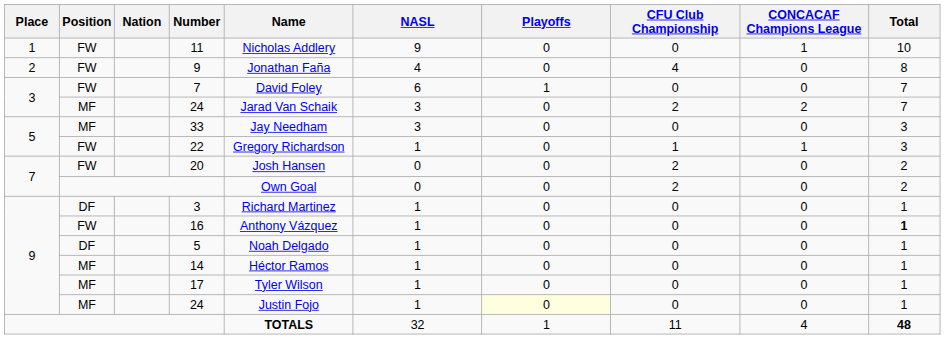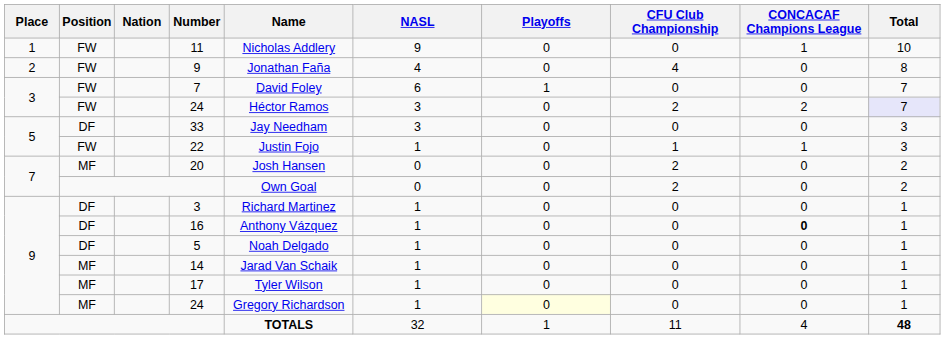3 / 24 | Position: MF -> FW
3 / 24 | Name: Jarad Van Schaik -> Héctor Ramos
3 / 24 | Total: no background -> lavender background
33 | Position: MF -> DF
22 | Name: Gregory Richardson -> Justin Fojo
20 | Position: FW -> MF
16 | Position: FW -> DF
16 | CONCACAF Champions League: normal -> bold
16 | Total: bold -> normal
14 | Name: Héctor Ramos -> Jarad Van Schaik
9 / 24 | Name: Justin Fojo -> Gregory Richardson
